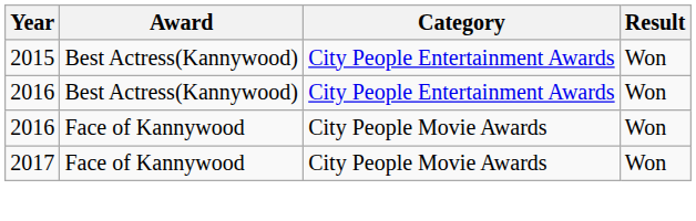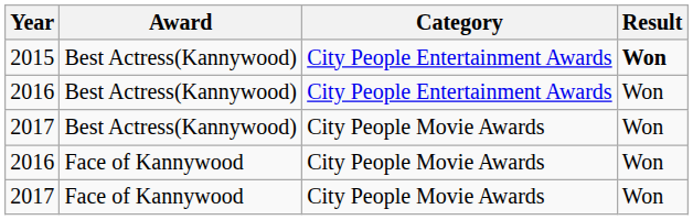2015 | Result: normal -> bold
+ row: 2017 | Best Actress(Kannywood) | City People Movie Awards | Won
